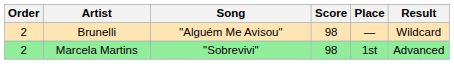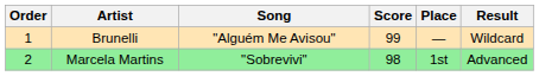Brunelli | Order: 2 -> 1
Brunelli | Score: 98 -> 99
